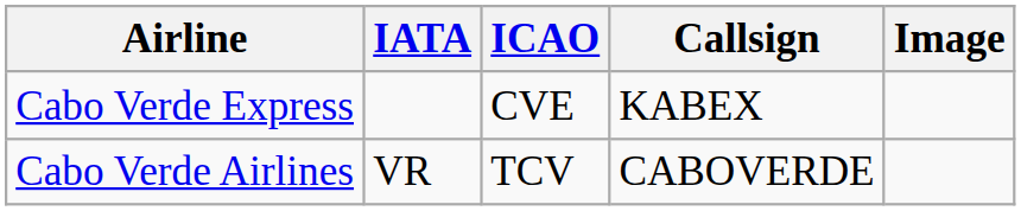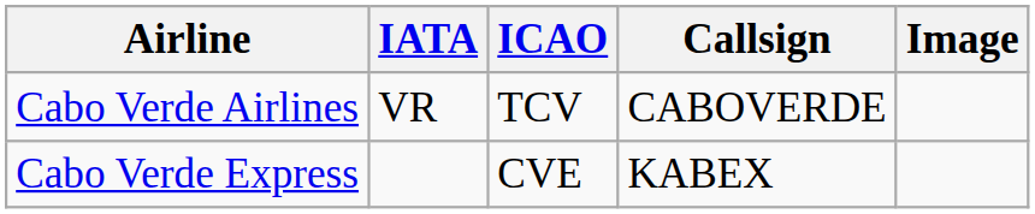rows swapped: Cabo Verde Airlines <-> Cabo Verde Express
